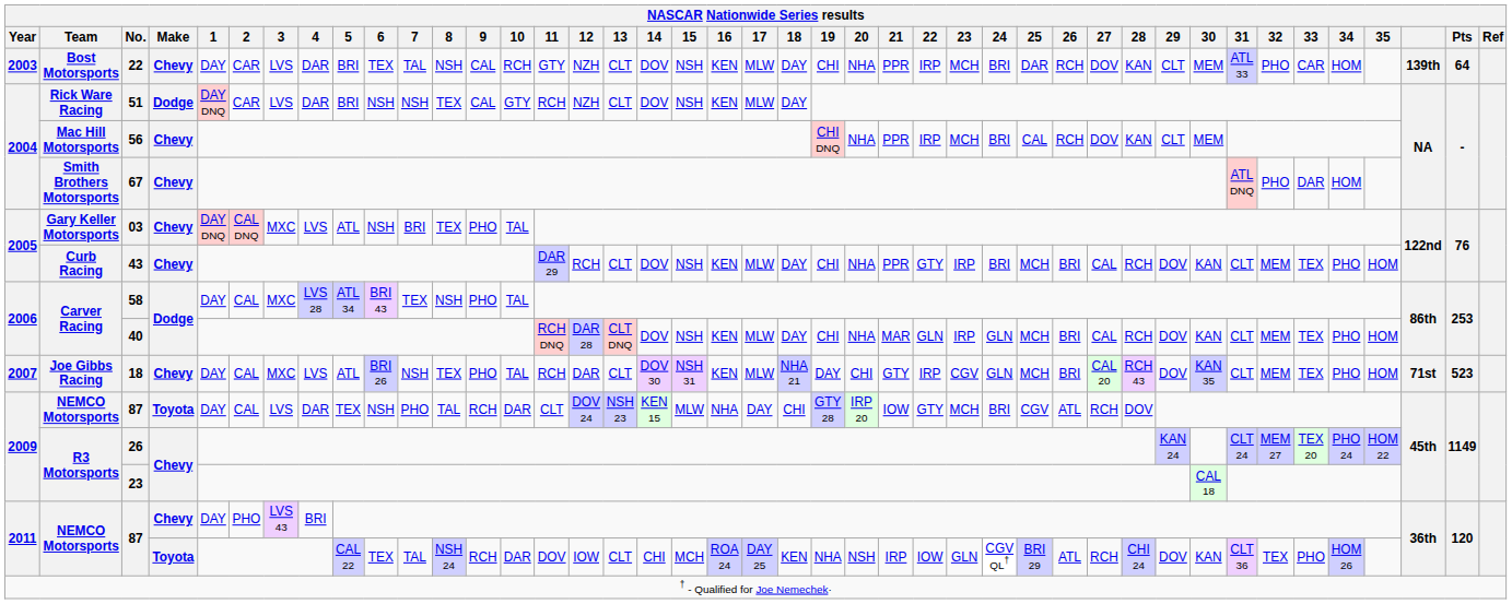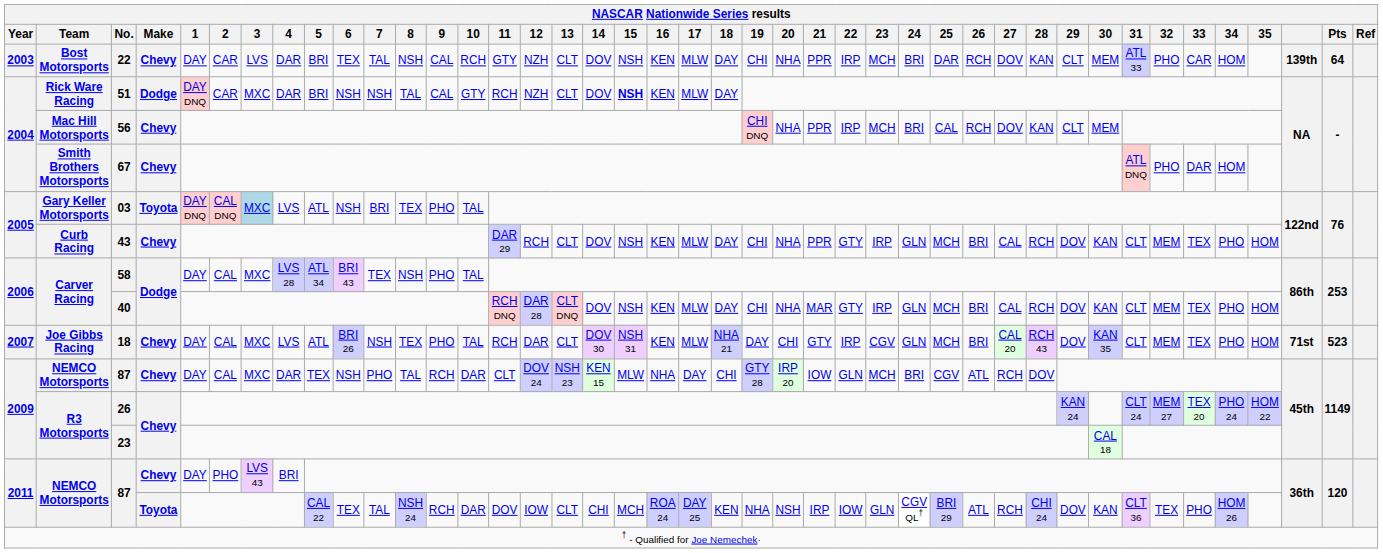51 | NASCAR Nationwide Series results / 3: LVS -> MXC
51 | NASCAR Nationwide Series results / 8: TEX -> TAL
51 | NASCAR Nationwide Series results / 15: normal -> bold
03 | NASCAR Nationwide Series results / Make: Chevy -> Toyota
03 | NASCAR Nationwide Series results / 3: no background -> lightblue background
43 | NASCAR Nationwide Series results / 24: BRI -> GLN
40 | NASCAR Nationwide Series results / 22: GLN -> GTY
2009 / 87 | NASCAR Nationwide Series results / Make: Toyota -> Chevy
2009 / 87 | NASCAR Nationwide Series results / 3: LVS -> MXC
2009 / 87 | NASCAR Nationwide Series results / 22: GTY -> GLN
